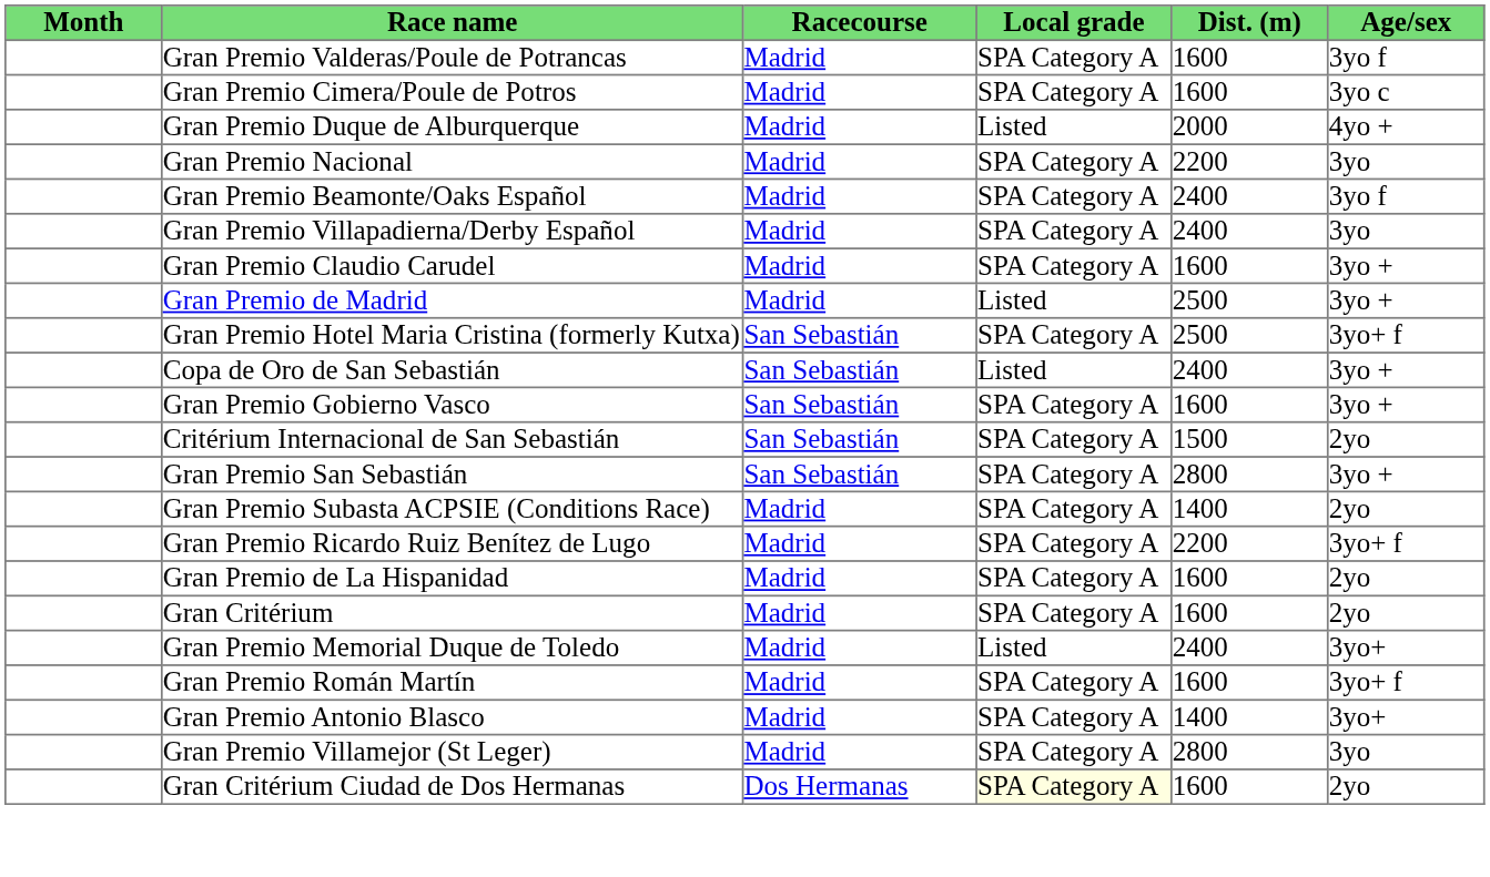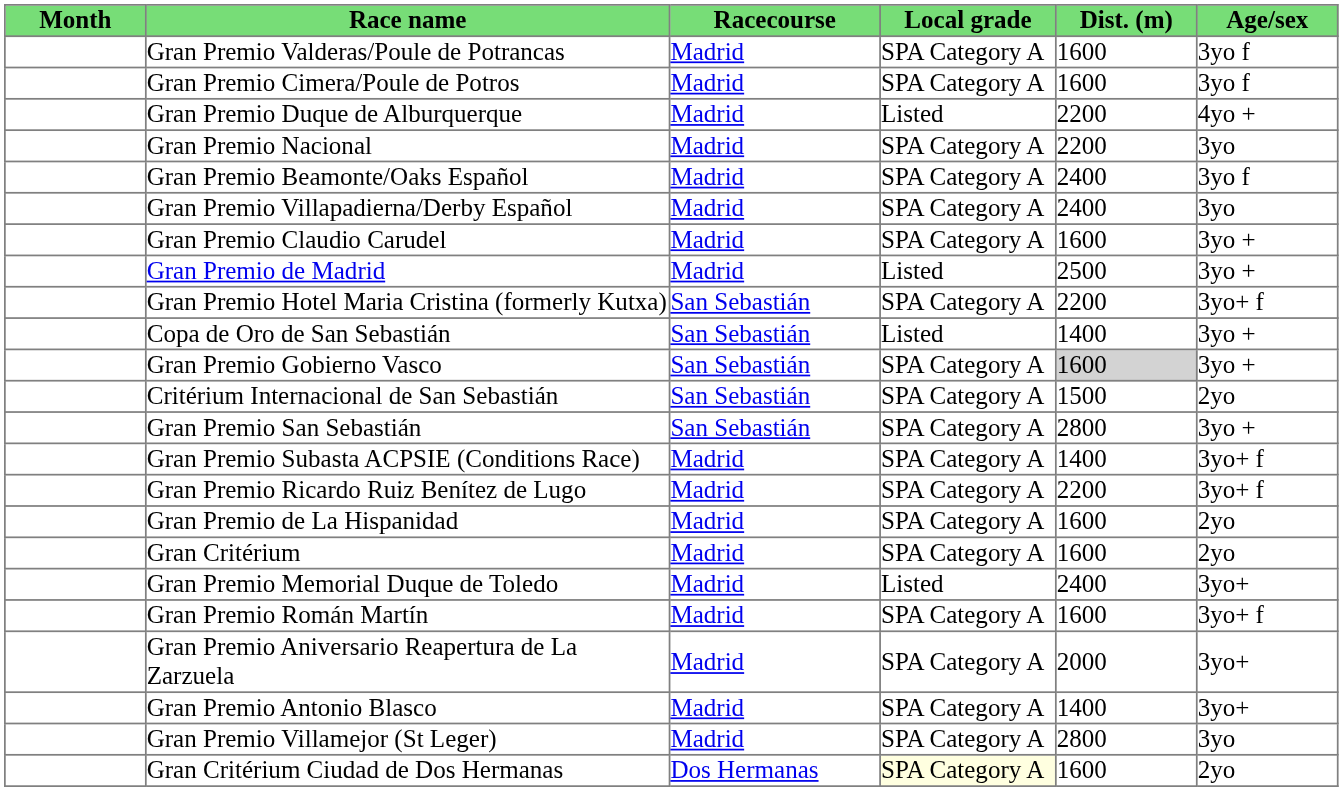Gran Premio Cimera/Poule de Potros | Age/sex: 3yo c -> 3yo f
Gran Premio Duque de Alburquerque | Dist. (m): 2000 -> 2200
Gran Premio Hotel Maria Cristina (formerly Kutxa) | Dist. (m): 2500 -> 2200
Copa de Oro de San Sebastián | Dist. (m): 2400 -> 1400
Gran Premio Gobierno Vasco | Dist. (m): no background -> lightgrey background
Gran Premio Subasta ACPSIE (Conditions Race) | Age/sex: 2yo -> 3yo+ f
+ row: Gran Premio Aniversario Reapertura de La Zarzuela | Madrid | SPA Category A | 2000 | 3yo+
